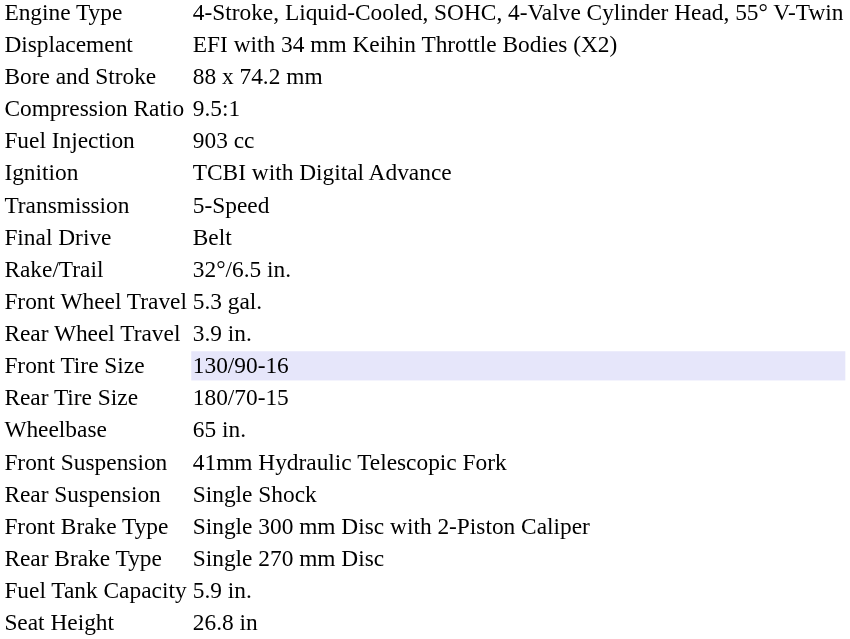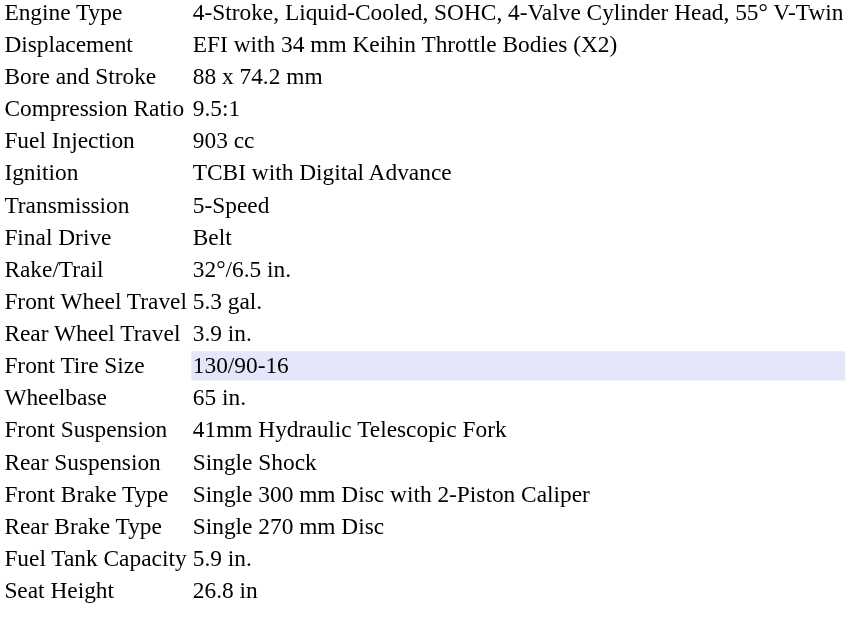- row: Rear Tire Size | 180/70-15
